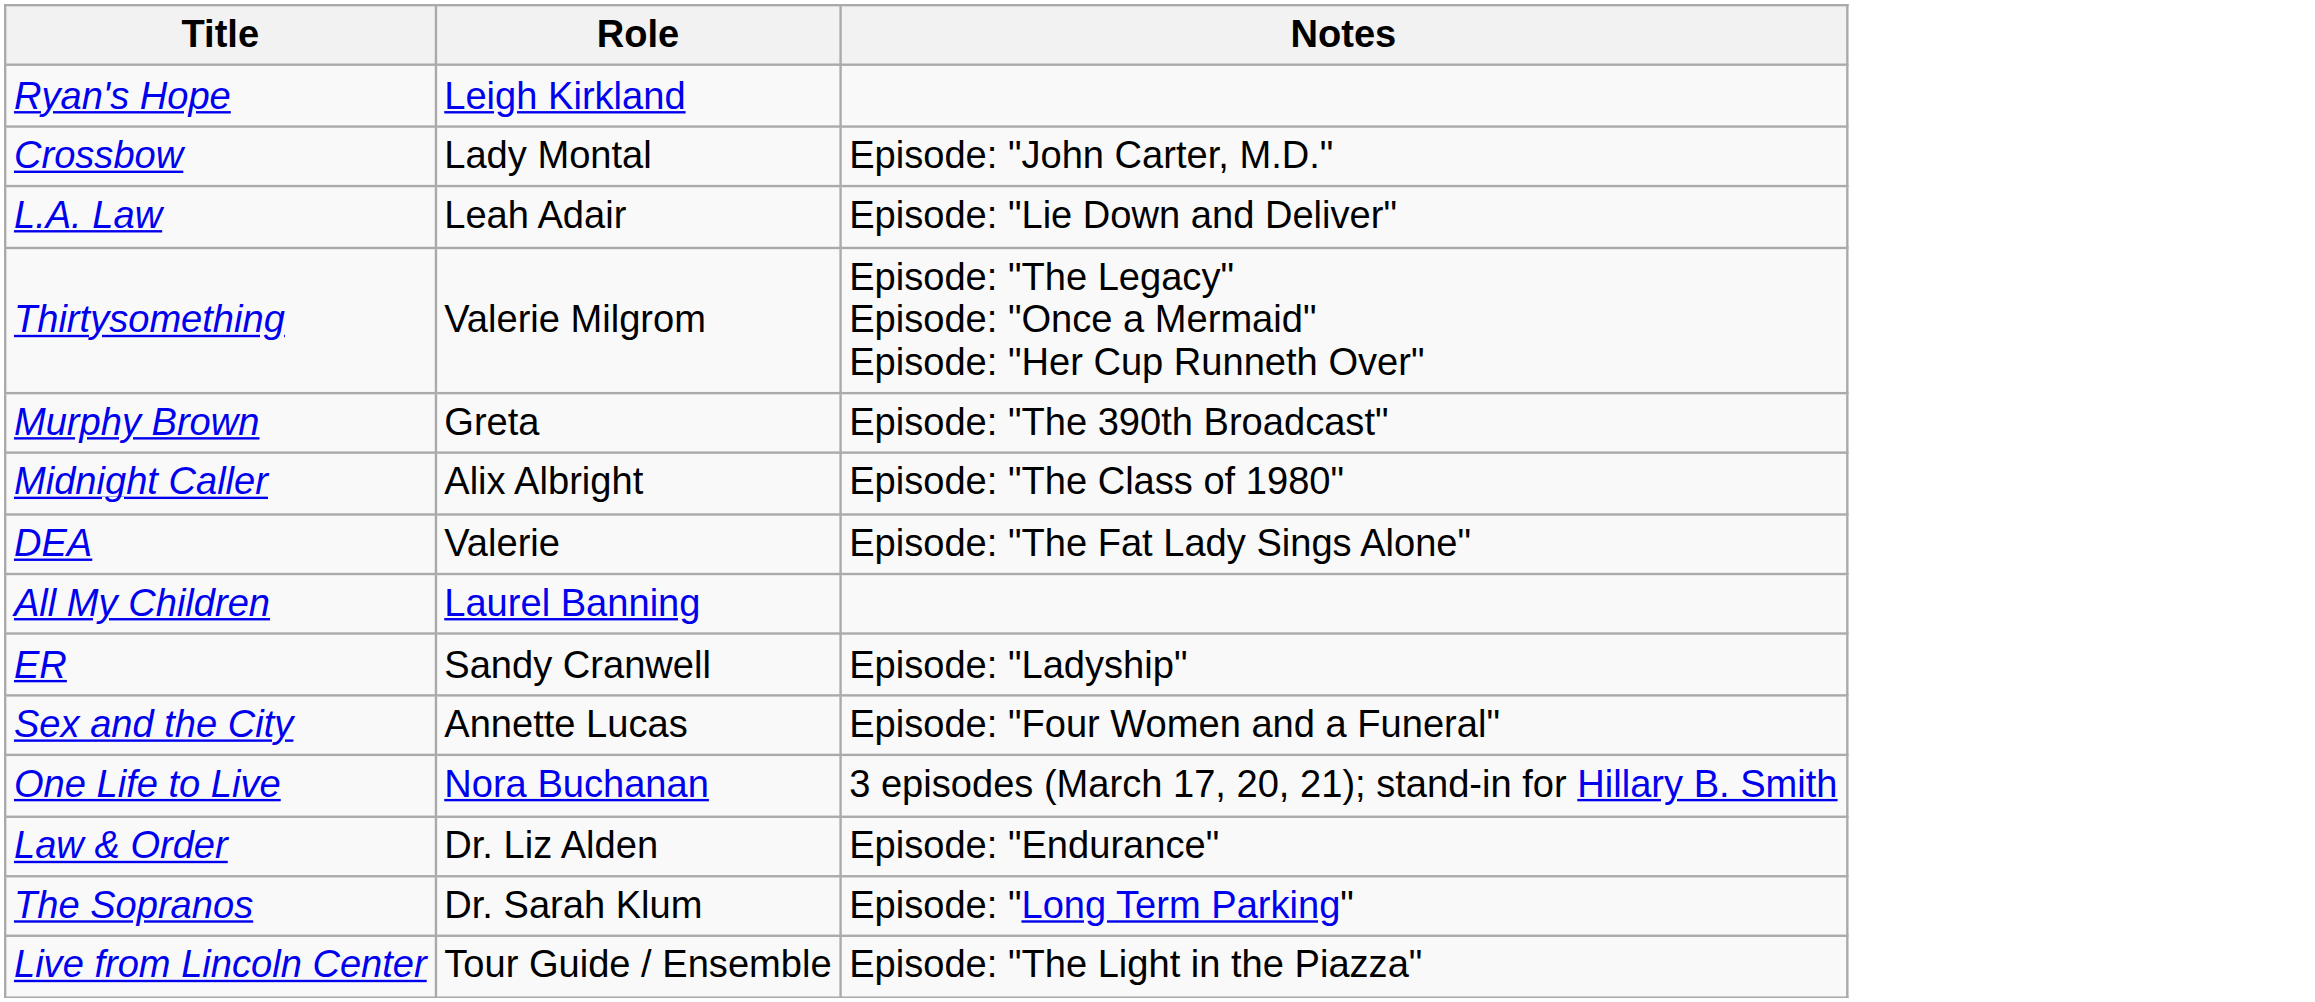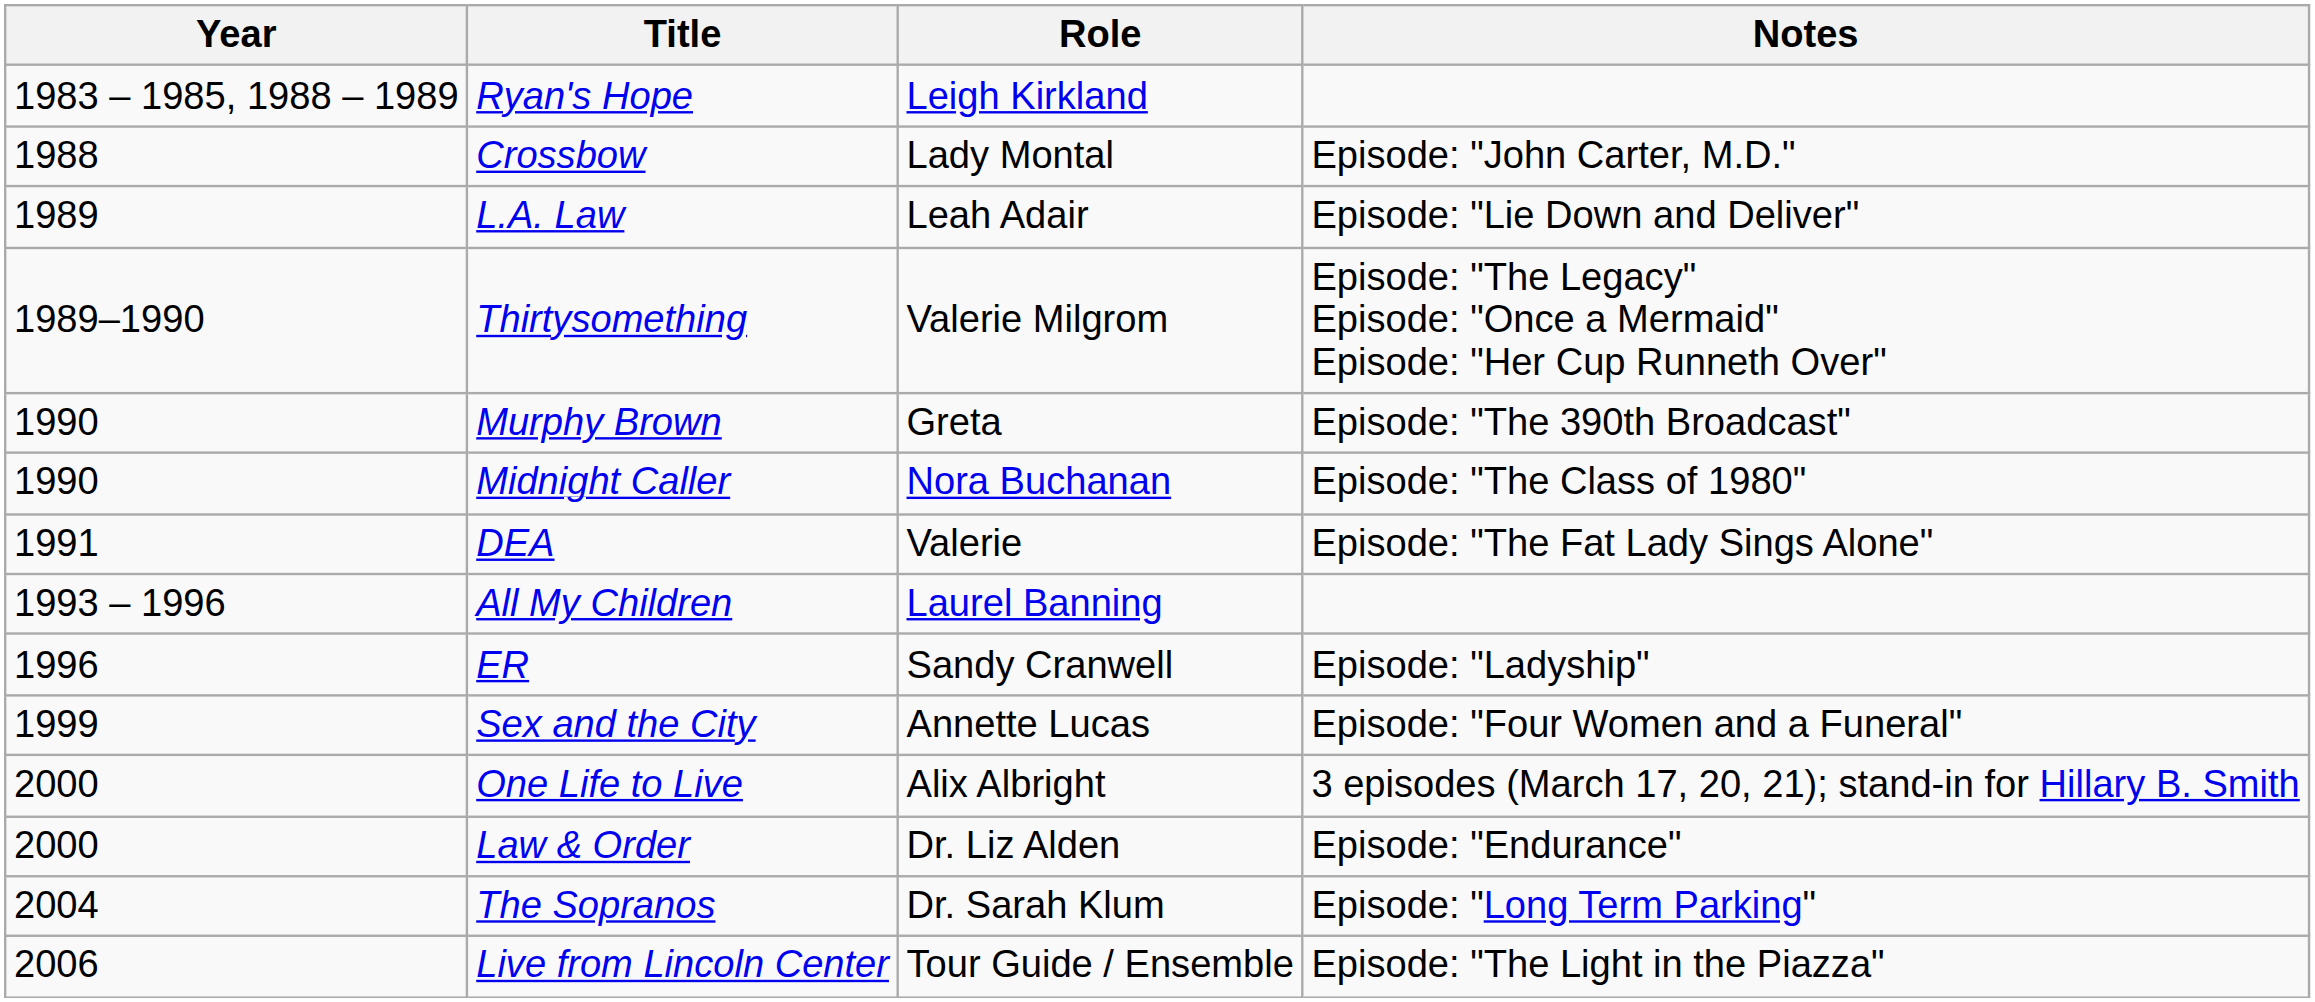+ column: Year | 1983 – 1985, 1988 – 1989 | 1988 | 1989 | 1989–1990 | 1990 | 1990 | 1991 | 1993 – 1996 | 1996 | 1999 | 2000 | 2000 | 2004 | 2006
Midnight Caller | Role: Alix Albright -> Nora Buchanan
One Life to Live | Role: Nora Buchanan -> Alix Albright
